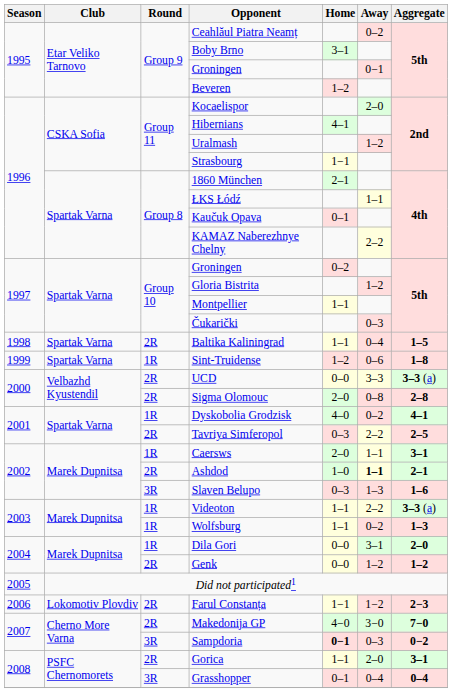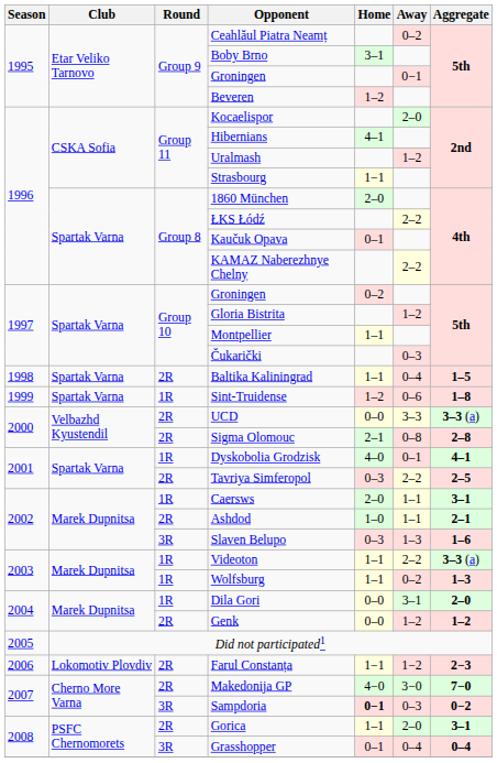1860 München | Home: 2–1 -> 2–0
ŁKS Łódź | Away: 1–1 -> 2–2
Sigma Olomouc | Home: 2–0 -> 2–1
Dyskobolia Grodzisk | Away: 0–2 -> 0–1
Ashdod | Away: bold -> normal
